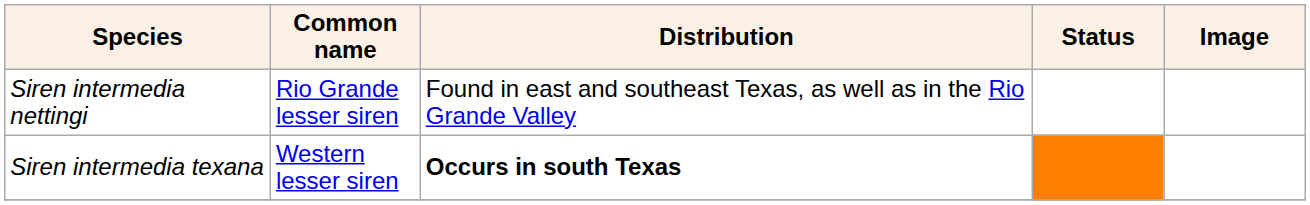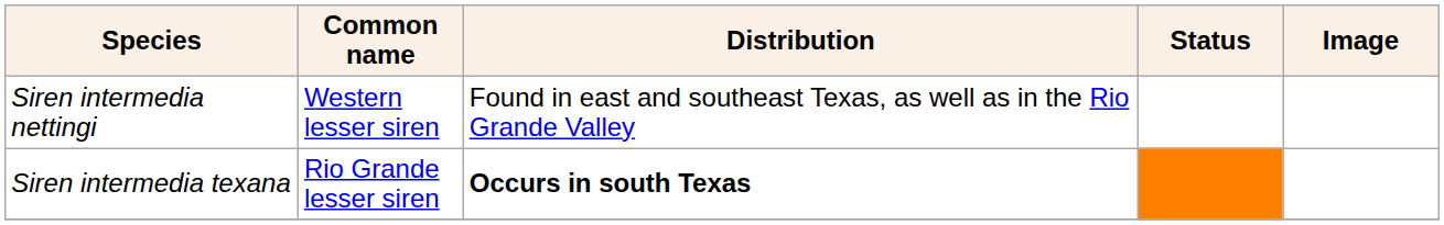Siren intermedia nettingi | Common name: Rio Grande lesser siren -> Western lesser siren
Siren intermedia texana | Common name: Western lesser siren -> Rio Grande lesser siren
